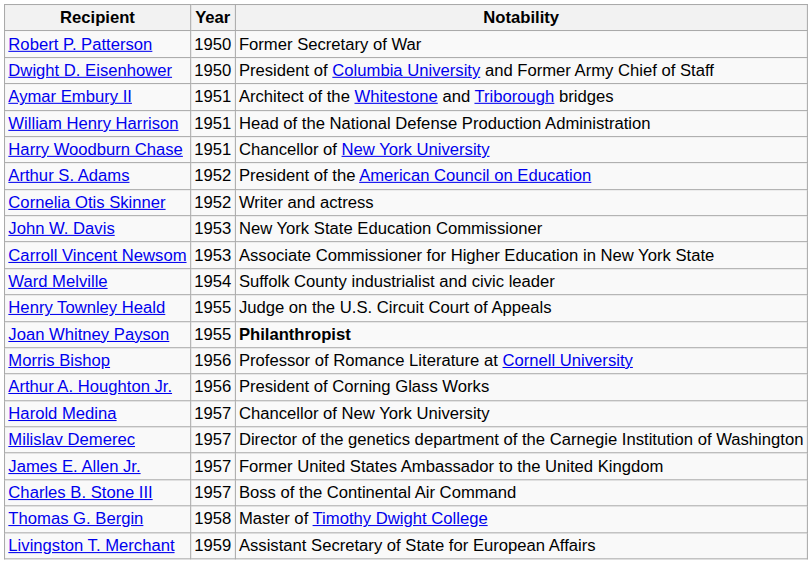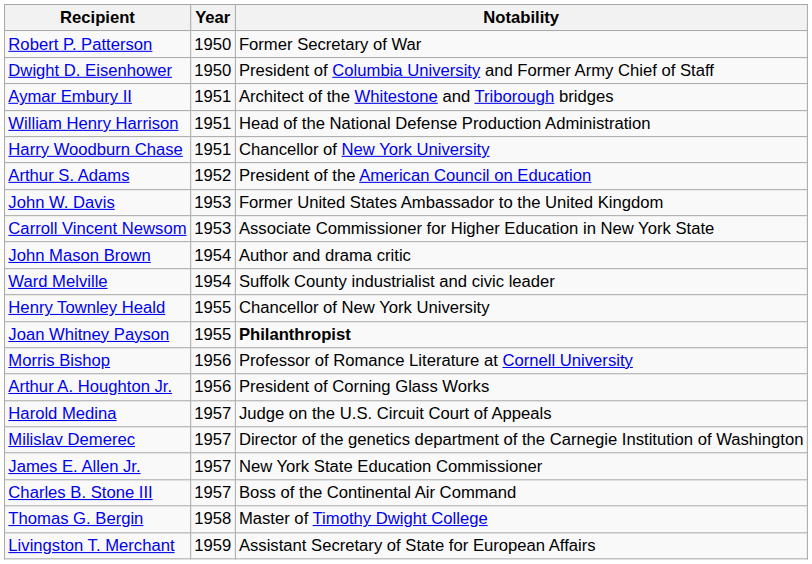- row: Cornelia Otis Skinner | 1952 | Writer and actress
John W. Davis | Notability: New York State Education Commissioner -> Former United States Ambassador to the United Kingdom
+ row: John Mason Brown | 1954 | Author and drama critic
Henry Townley Heald | Notability: Judge on the U.S. Circuit Court of Appeals -> Chancellor of New York University
Harold Medina | Notability: Chancellor of New York University -> Judge on the U.S. Circuit Court of Appeals
James E. Allen Jr. | Notability: Former United States Ambassador to the United Kingdom -> New York State Education Commissioner
